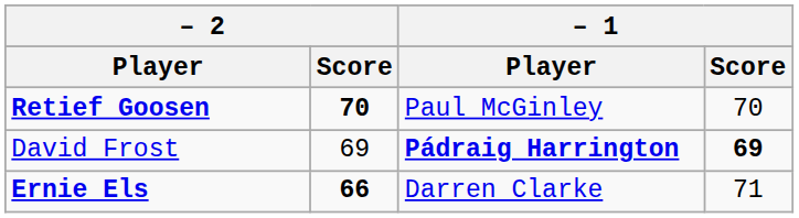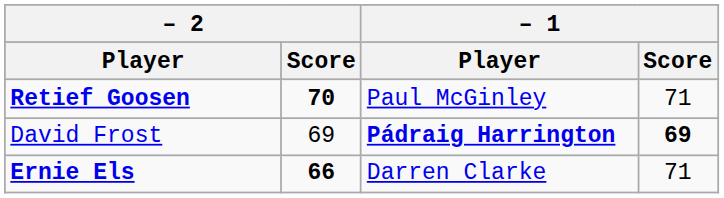Retief Goosen | – 1 / Score: 70 -> 71
